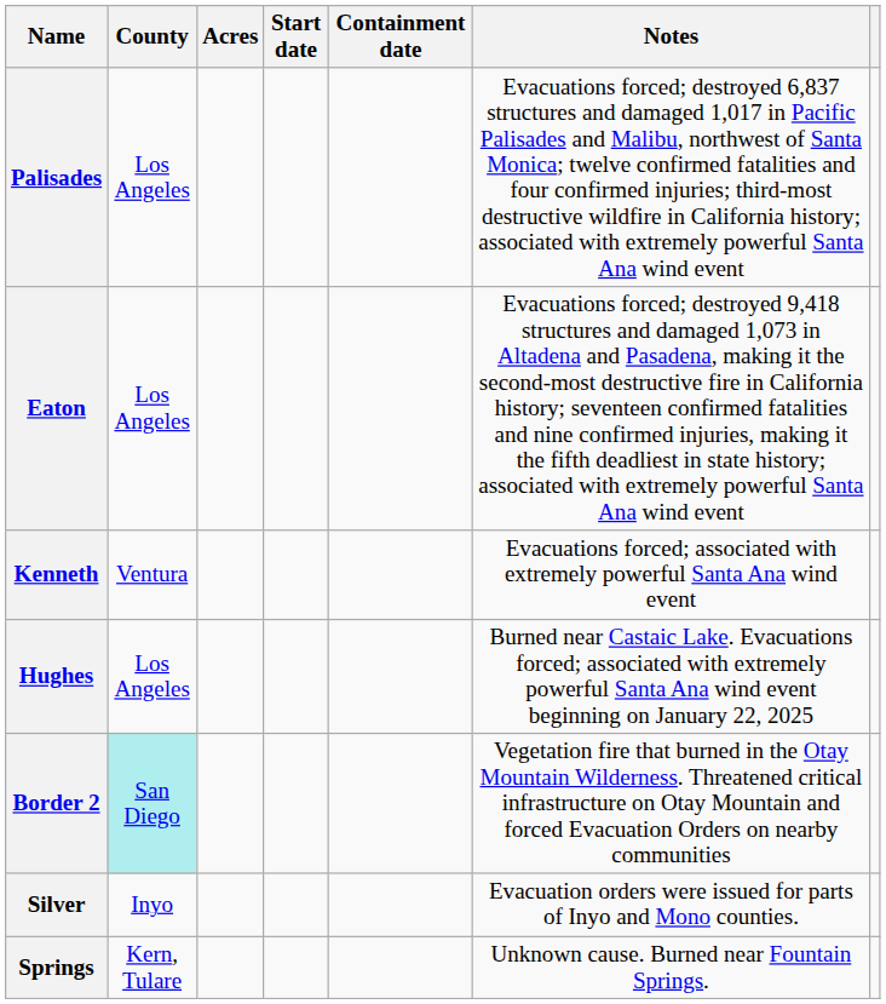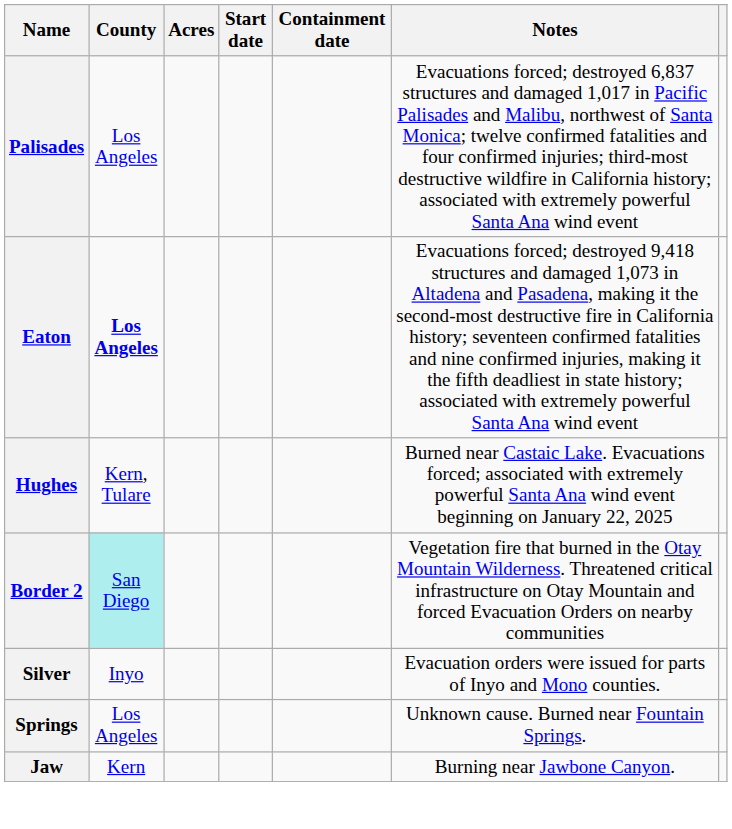Eaton | County: normal -> bold
- row: Kenneth | Ventura | Evacuations forced; associated with extremely powerful Santa Ana wind event
Hughes | County: Los Angeles -> Kern, Tulare
Springs | County: Kern, Tulare -> Los Angeles
+ row: Jaw | Kern | Burning near Jawbone Canyon.
